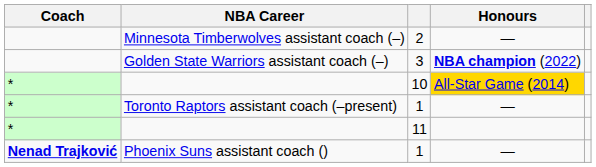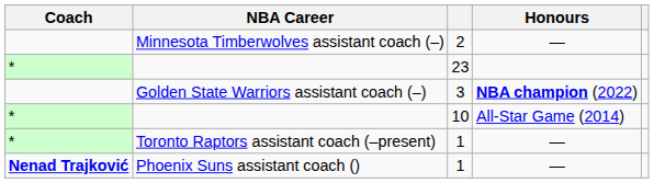+ row: * | 23
10 | Honours: gold background -> no background
- row: * | 11
